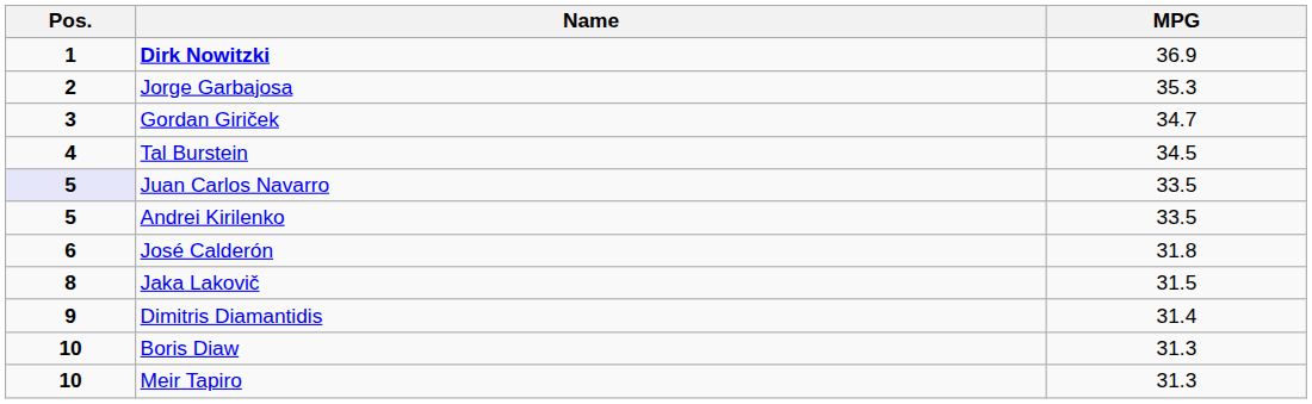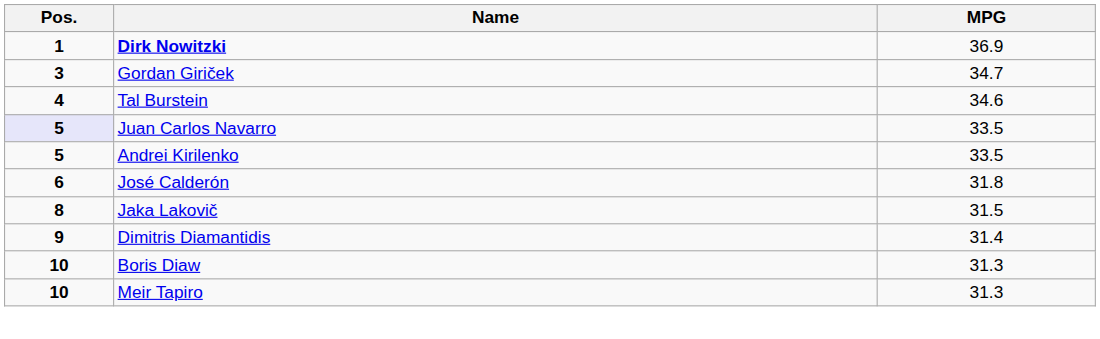- row: 2 | Jorge Garbajosa | 35.3
Tal Burstein | MPG: 34.5 -> 34.6
